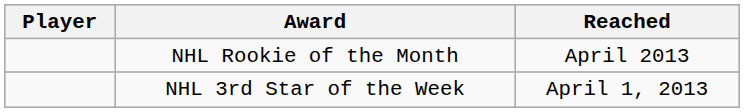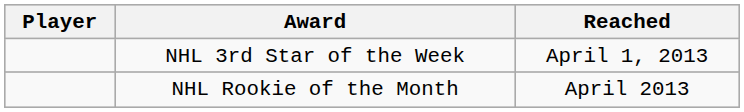rows swapped: NHL 3rd Star of the Week <-> NHL Rookie of the Month
